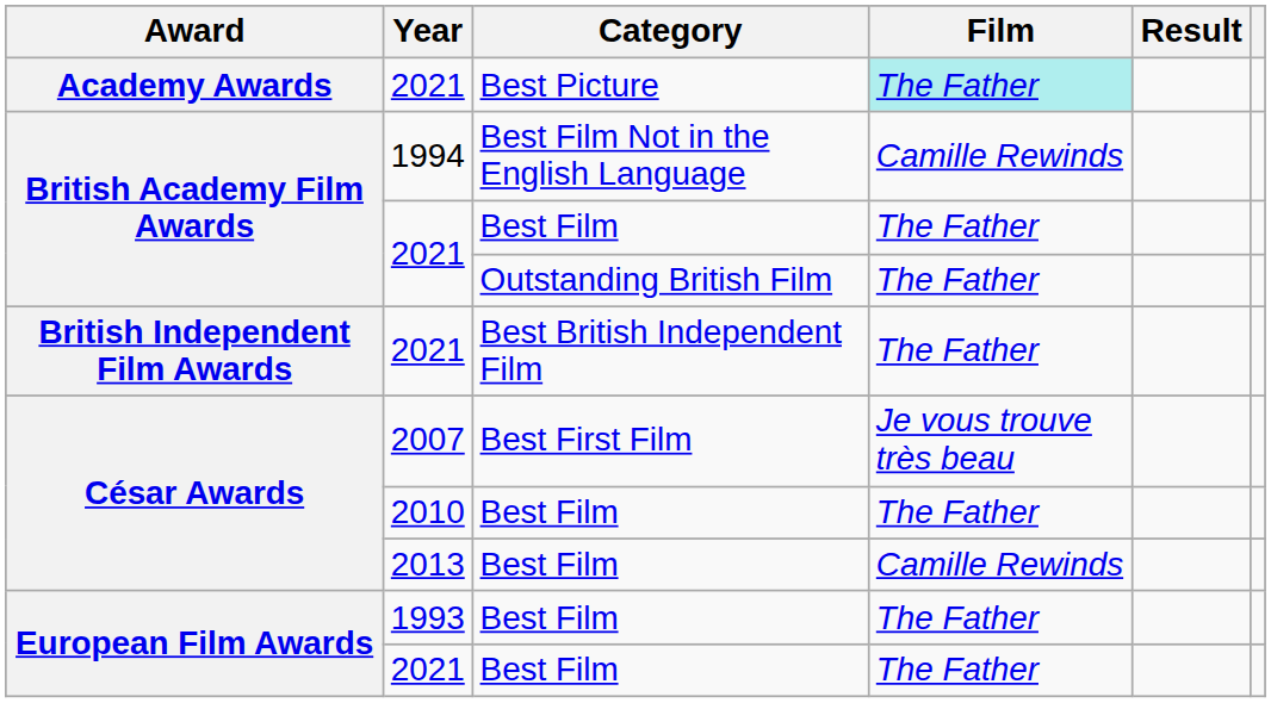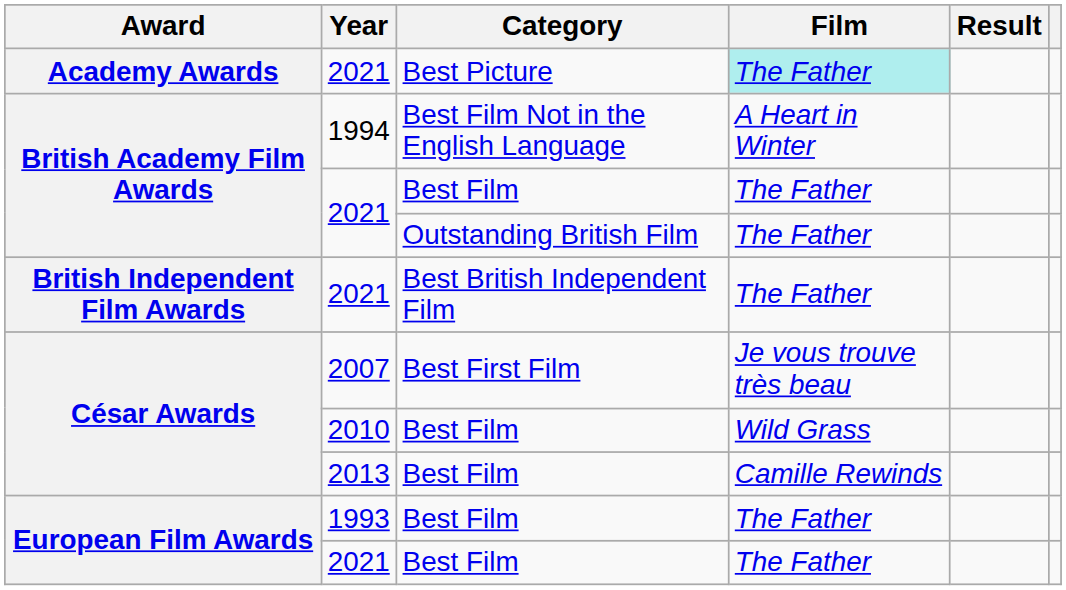1994 | Film: Camille Rewinds -> A Heart in Winter
2010 | Film: The Father -> Wild Grass
